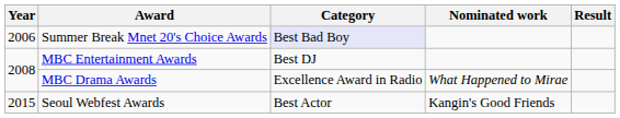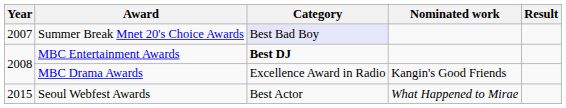Summer Break Mnet 20's Choice Awards | Year: 2006 -> 2007
MBC Entertainment Awards | Category: normal -> bold
MBC Drama Awards | Nominated work: What Happened to Mirae -> Kangin's Good Friends
Seoul Webfest Awards | Nominated work: Kangin's Good Friends -> What Happened to Mirae
